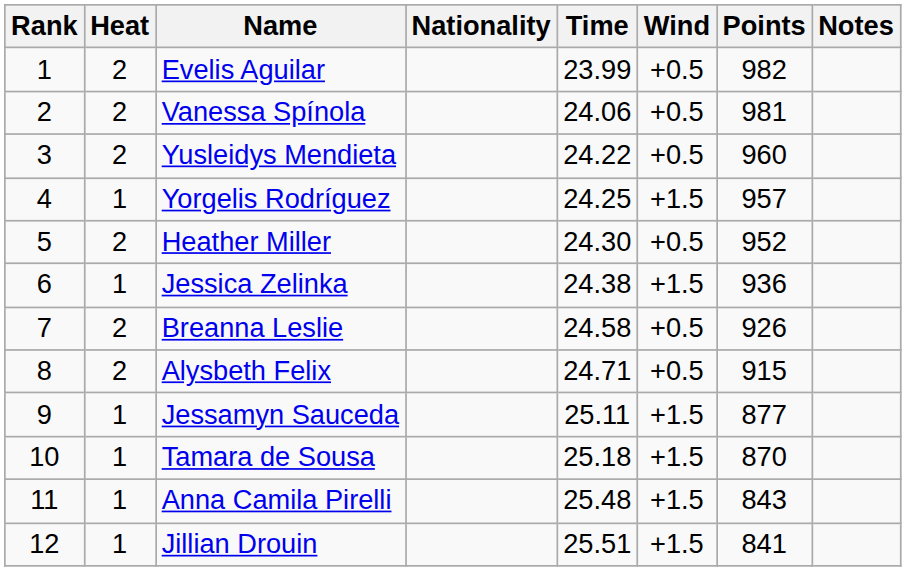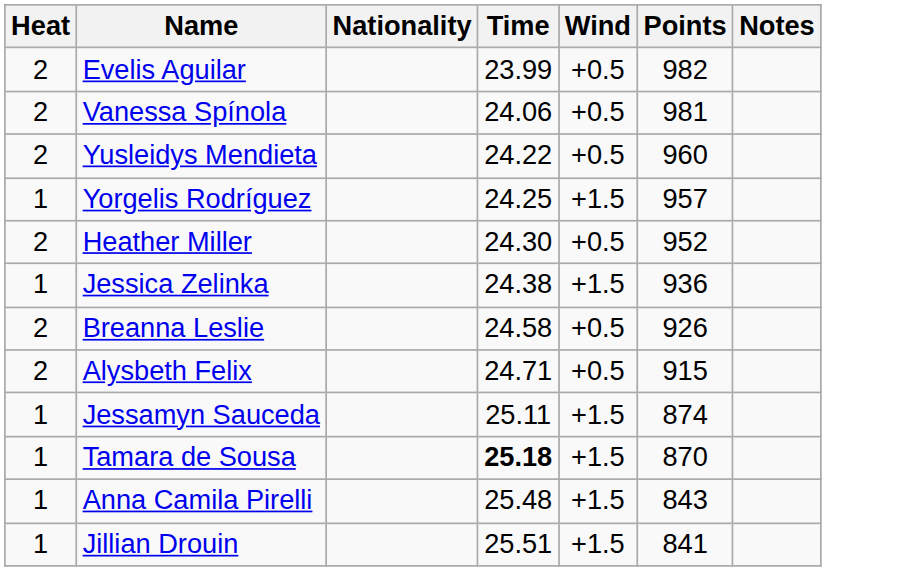- column: Rank | 1 | 2 | 3 | 4 | 5 | 6 | 7 | 8 | 9 | 10 | 11 | 12
Jessamyn Sauceda | Points: 877 -> 874
Tamara de Sousa | Time: normal -> bold
